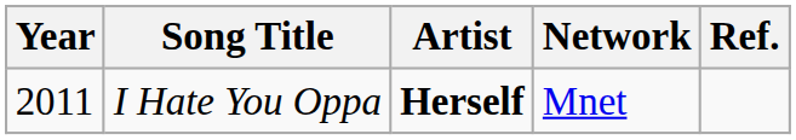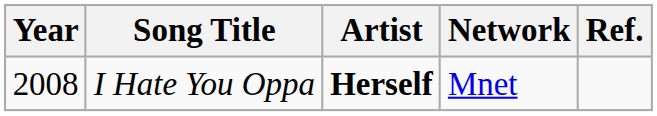I Hate You Oppa | Year: 2011 -> 2008
